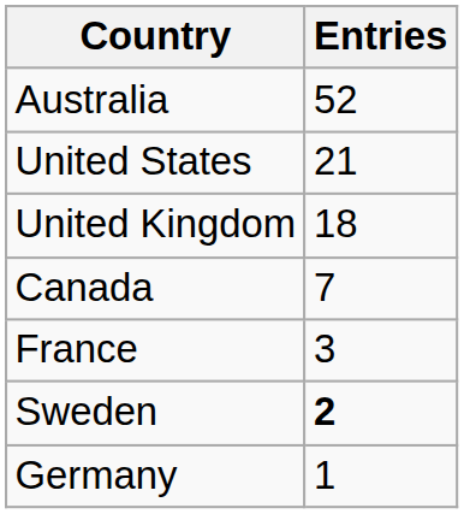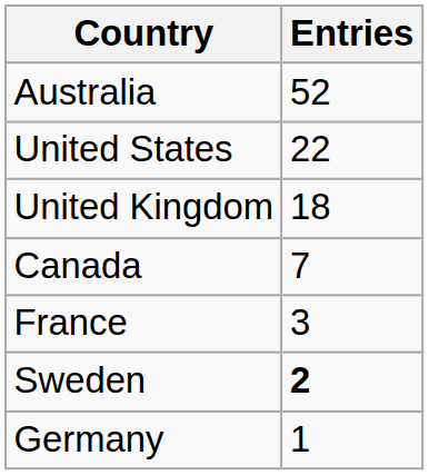United States | Entries: 21 -> 22
